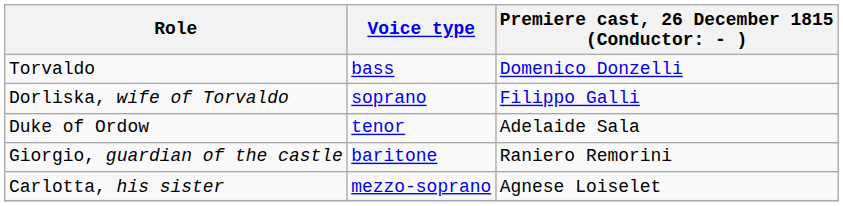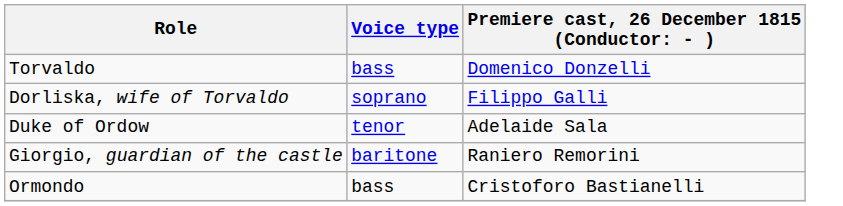- row: Carlotta, his sister | mezzo-soprano | Agnese Loiselet
+ row: Ormondo | bass | Cristoforo Bastianelli
